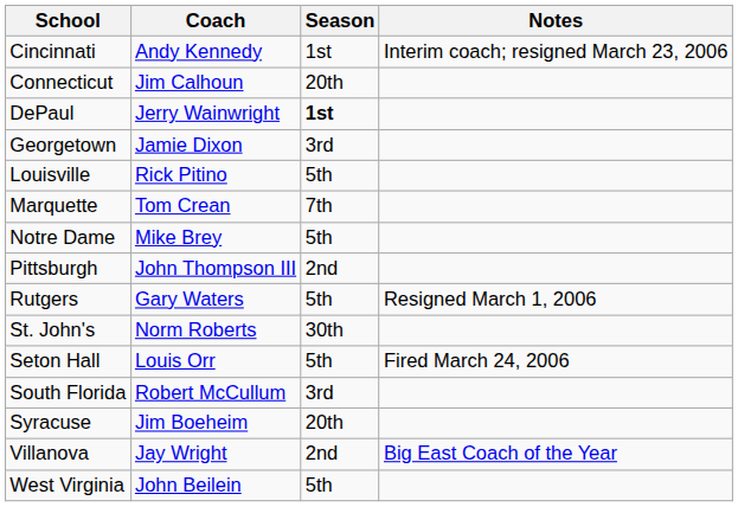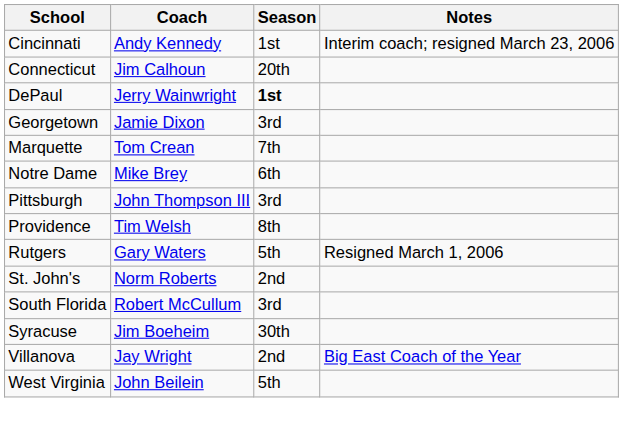- row: Louisville | Rick Pitino | 5th
Notre Dame | Season: 5th -> 6th
Pittsburgh | Season: 2nd -> 3rd
+ row: Providence | Tim Welsh | 8th
St. John's | Season: 30th -> 2nd
- row: Seton Hall | Louis Orr | 5th | Fired March 24, 2006
Syracuse | Season: 20th -> 30th
